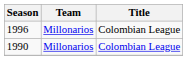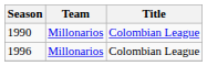rows swapped: 1990 <-> 1996
